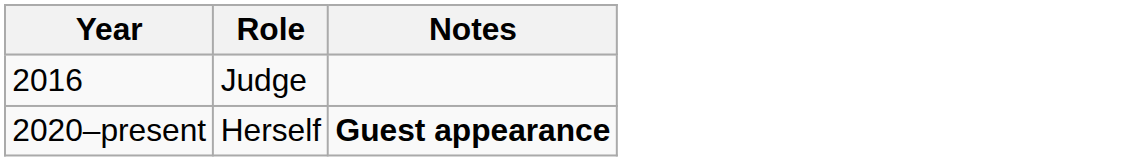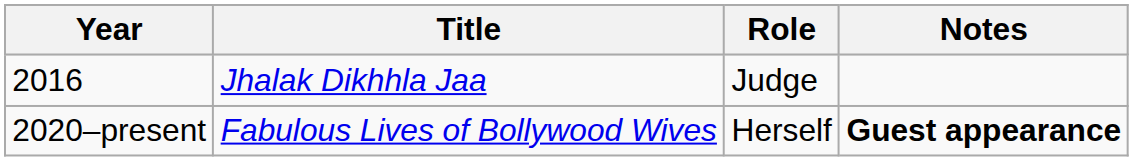+ column: Title | Jhalak Dikhhla Jaa | Fabulous Lives of Bollywood Wives
